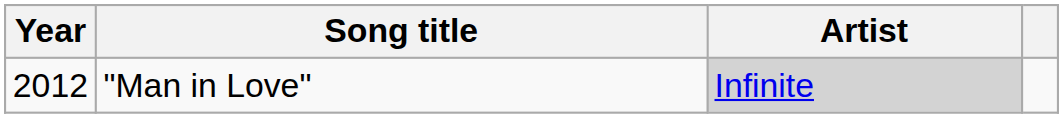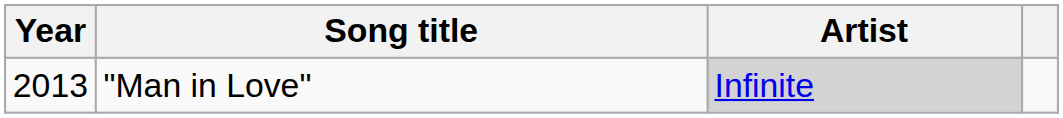"Man in Love" | Year: 2012 -> 2013
